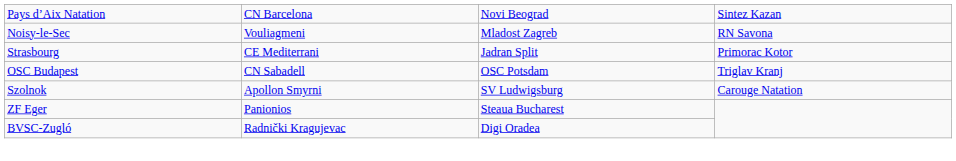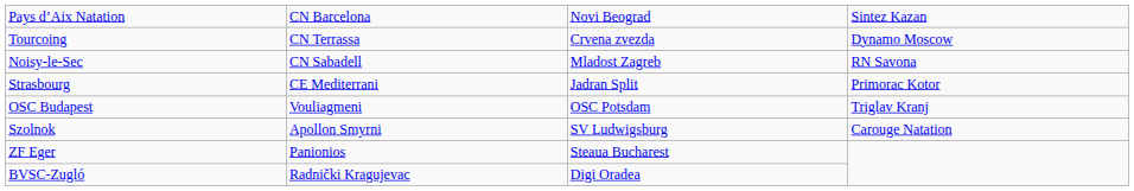+ row: Tourcoing | CN Terrassa | Crvena zvezda | Dynamo Moscow
Noisy-le-Sec | column 2: Vouliagmeni -> CN Sabadell
OSC Budapest | column 2: CN Sabadell -> Vouliagmeni
